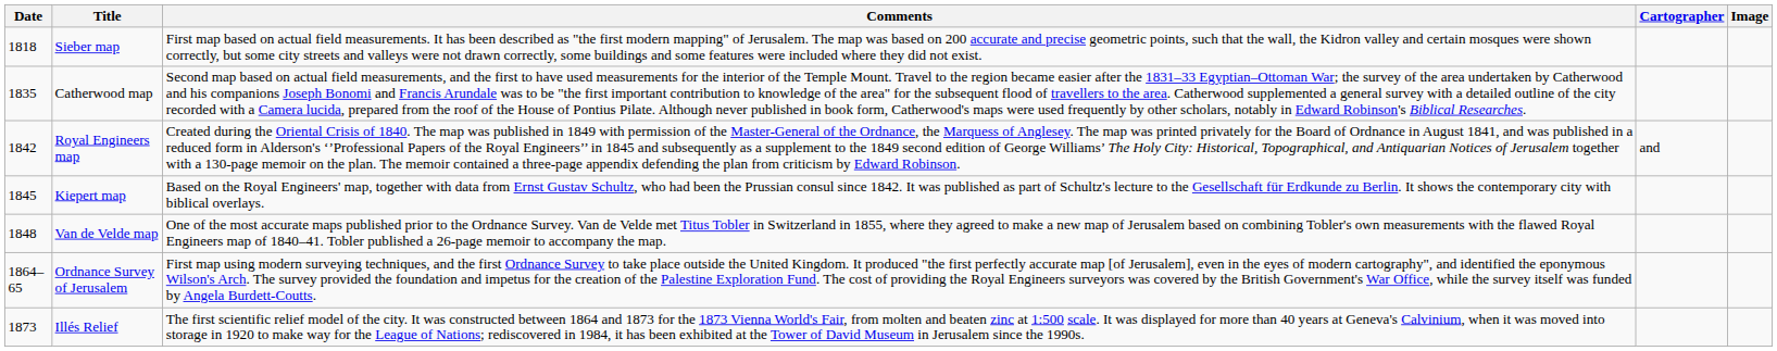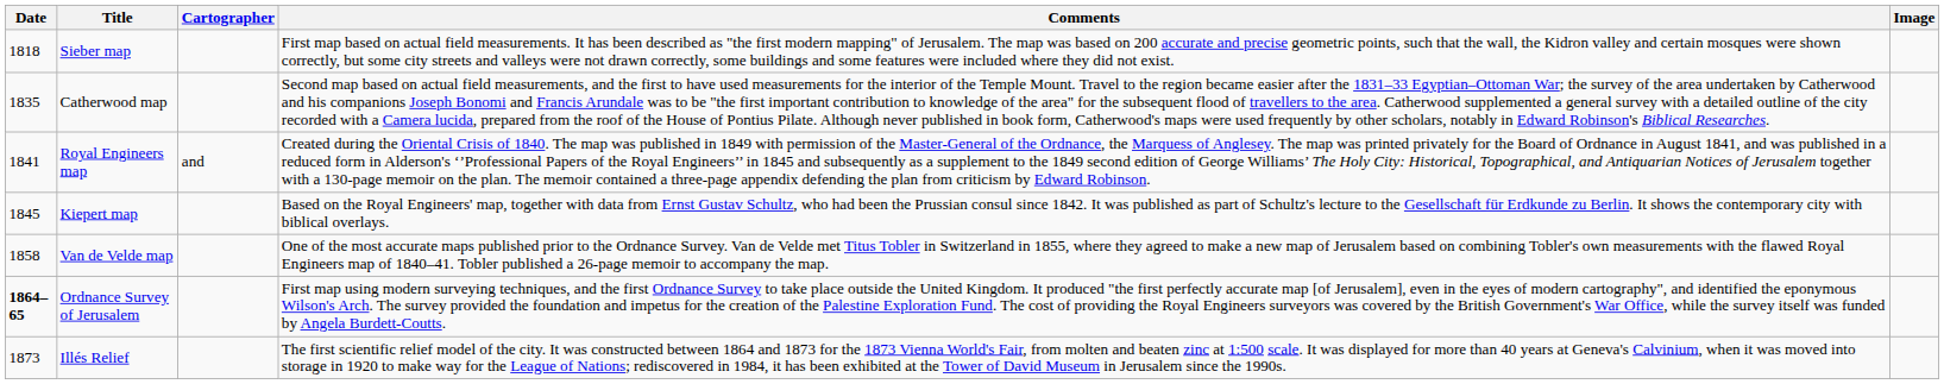columns swapped: Cartographer <-> Comments
Royal Engineers map | Date: 1842 -> 1841
Van de Velde map | Date: 1848 -> 1858
Ordnance Survey of Jerusalem | Date: normal -> bold
